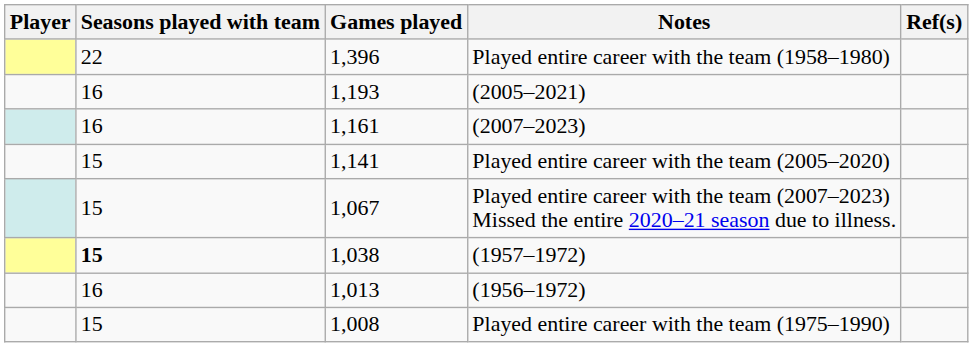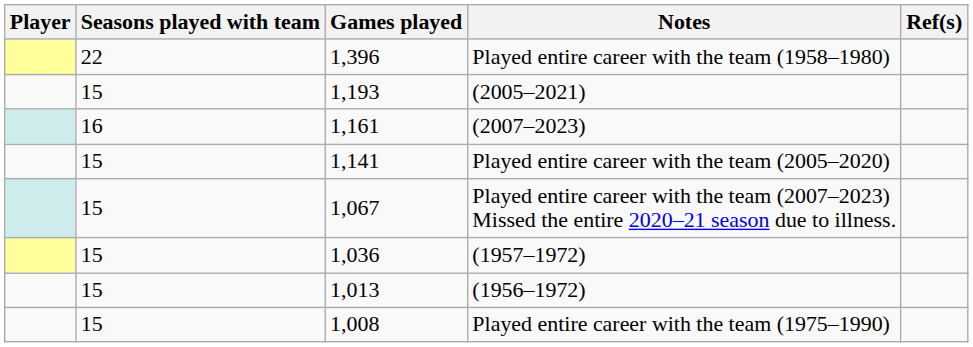(2005–2021) | Seasons played with team: 16 -> 15
(1957–1972) | Seasons played with team: bold -> normal
(1957–1972) | Games played: 1,038 -> 1,036
(1956–1972) | Seasons played with team: 16 -> 15
